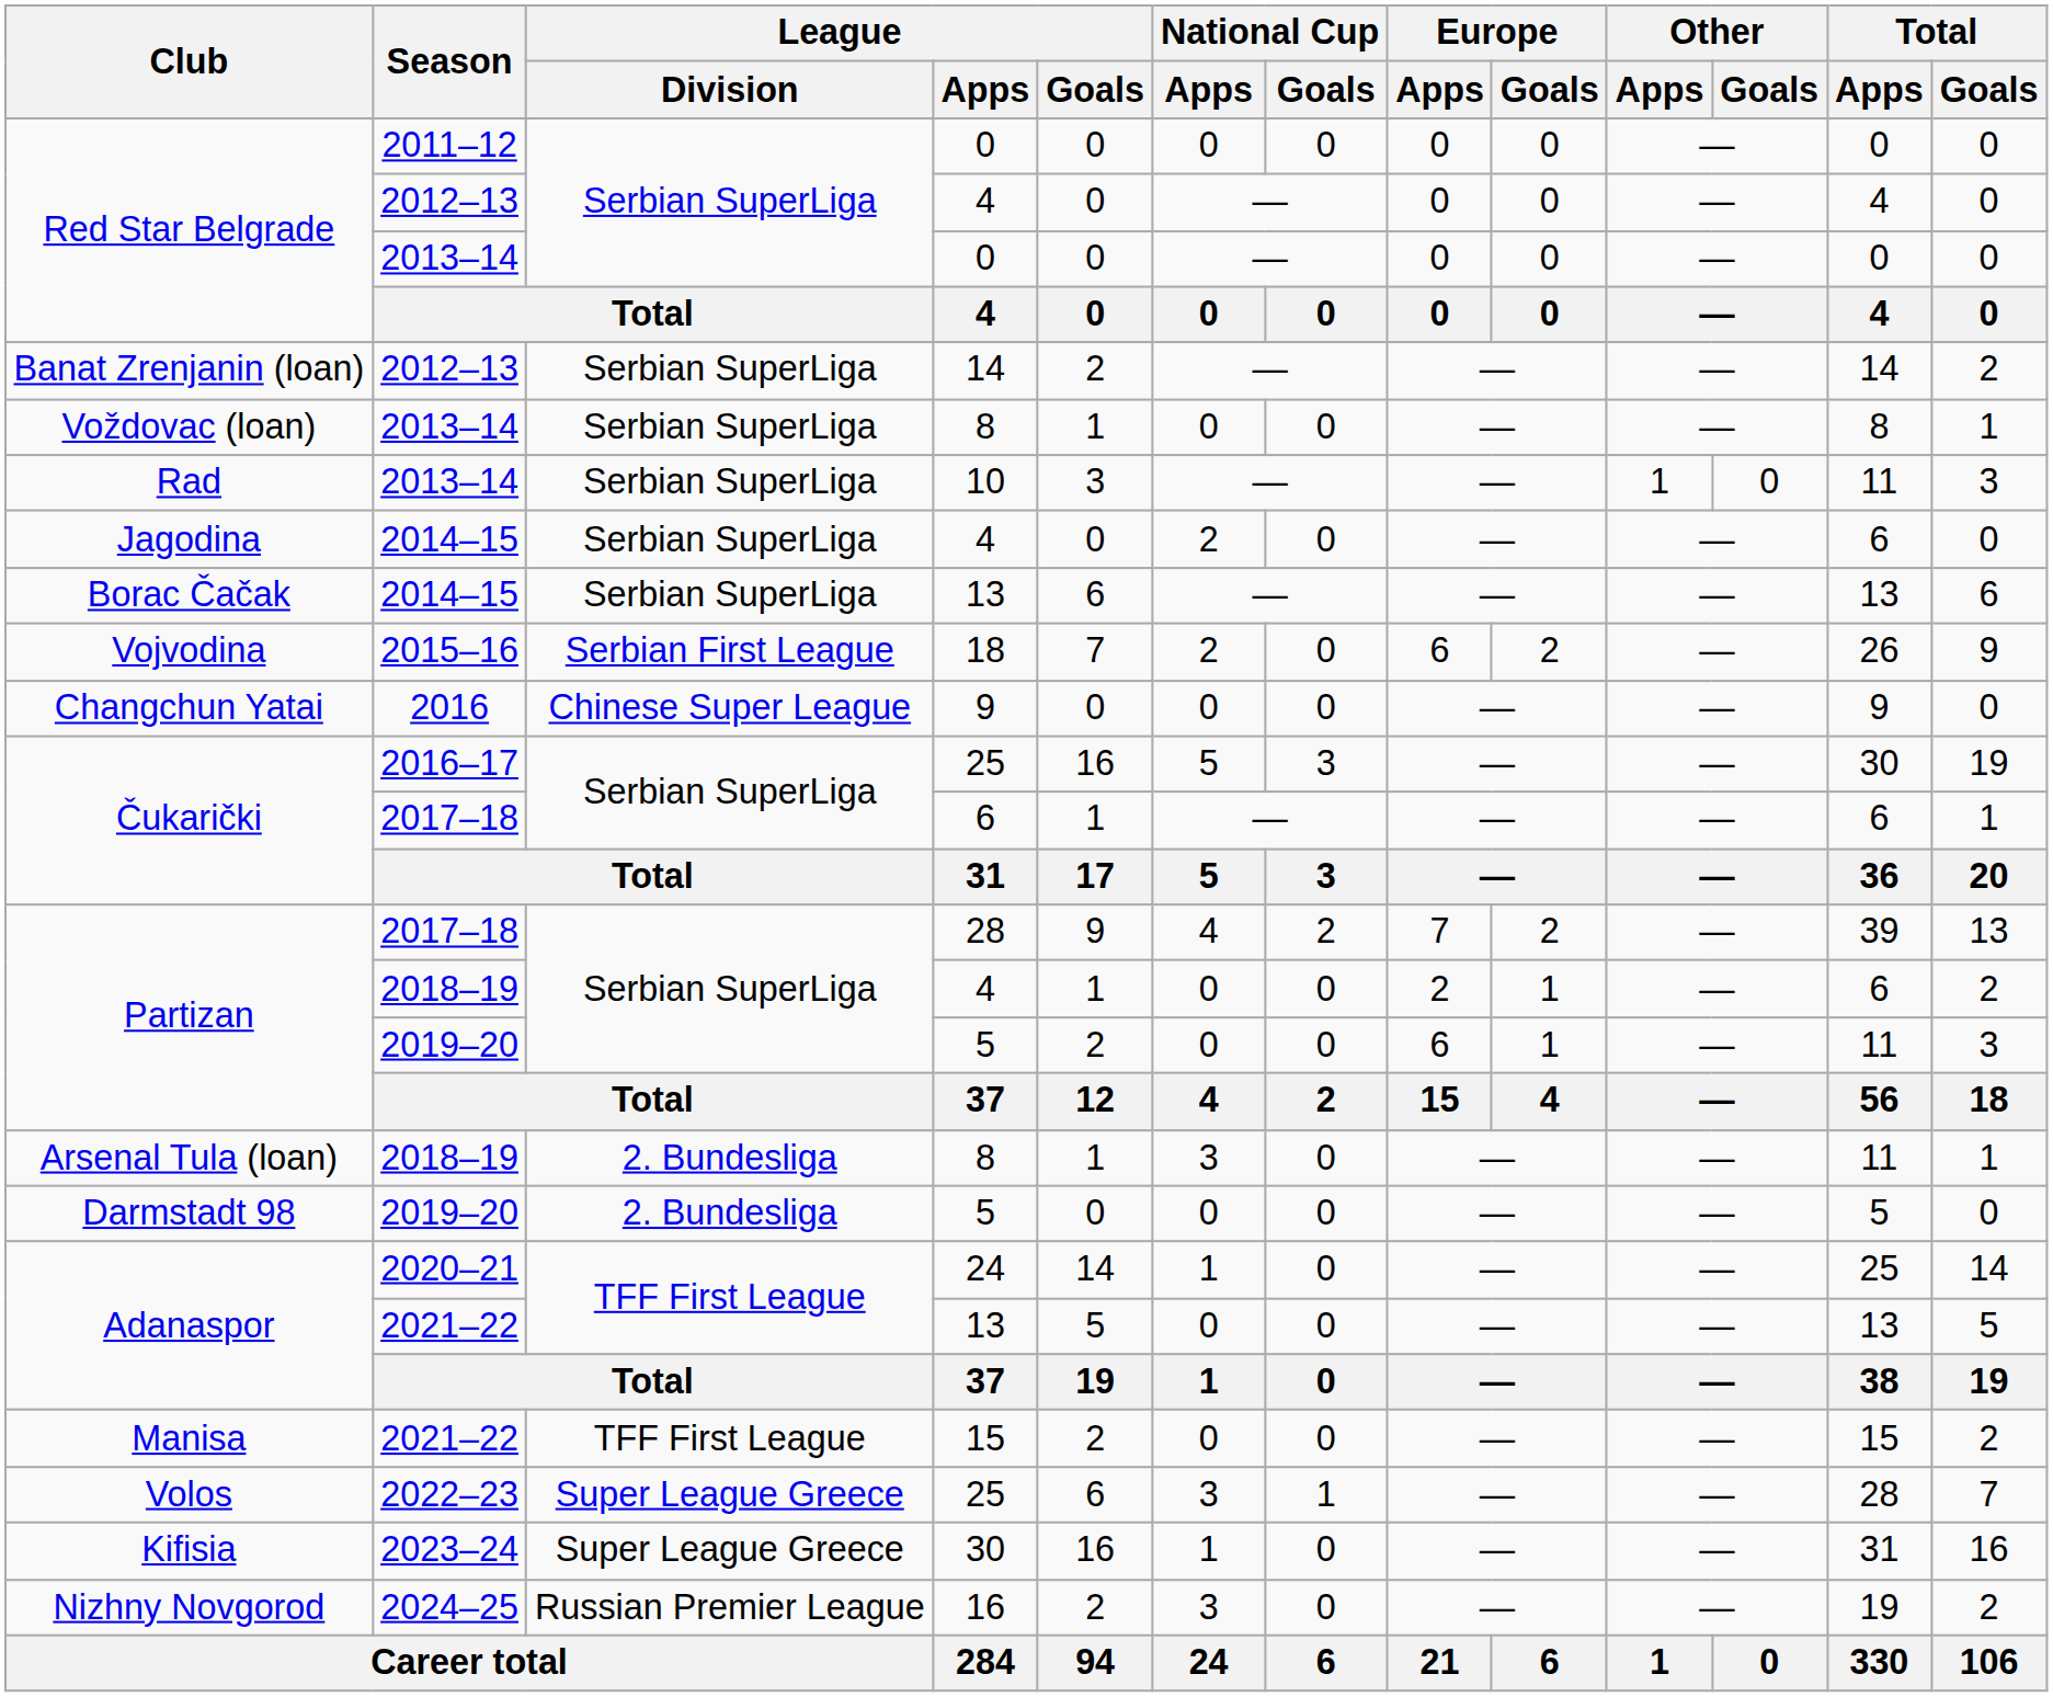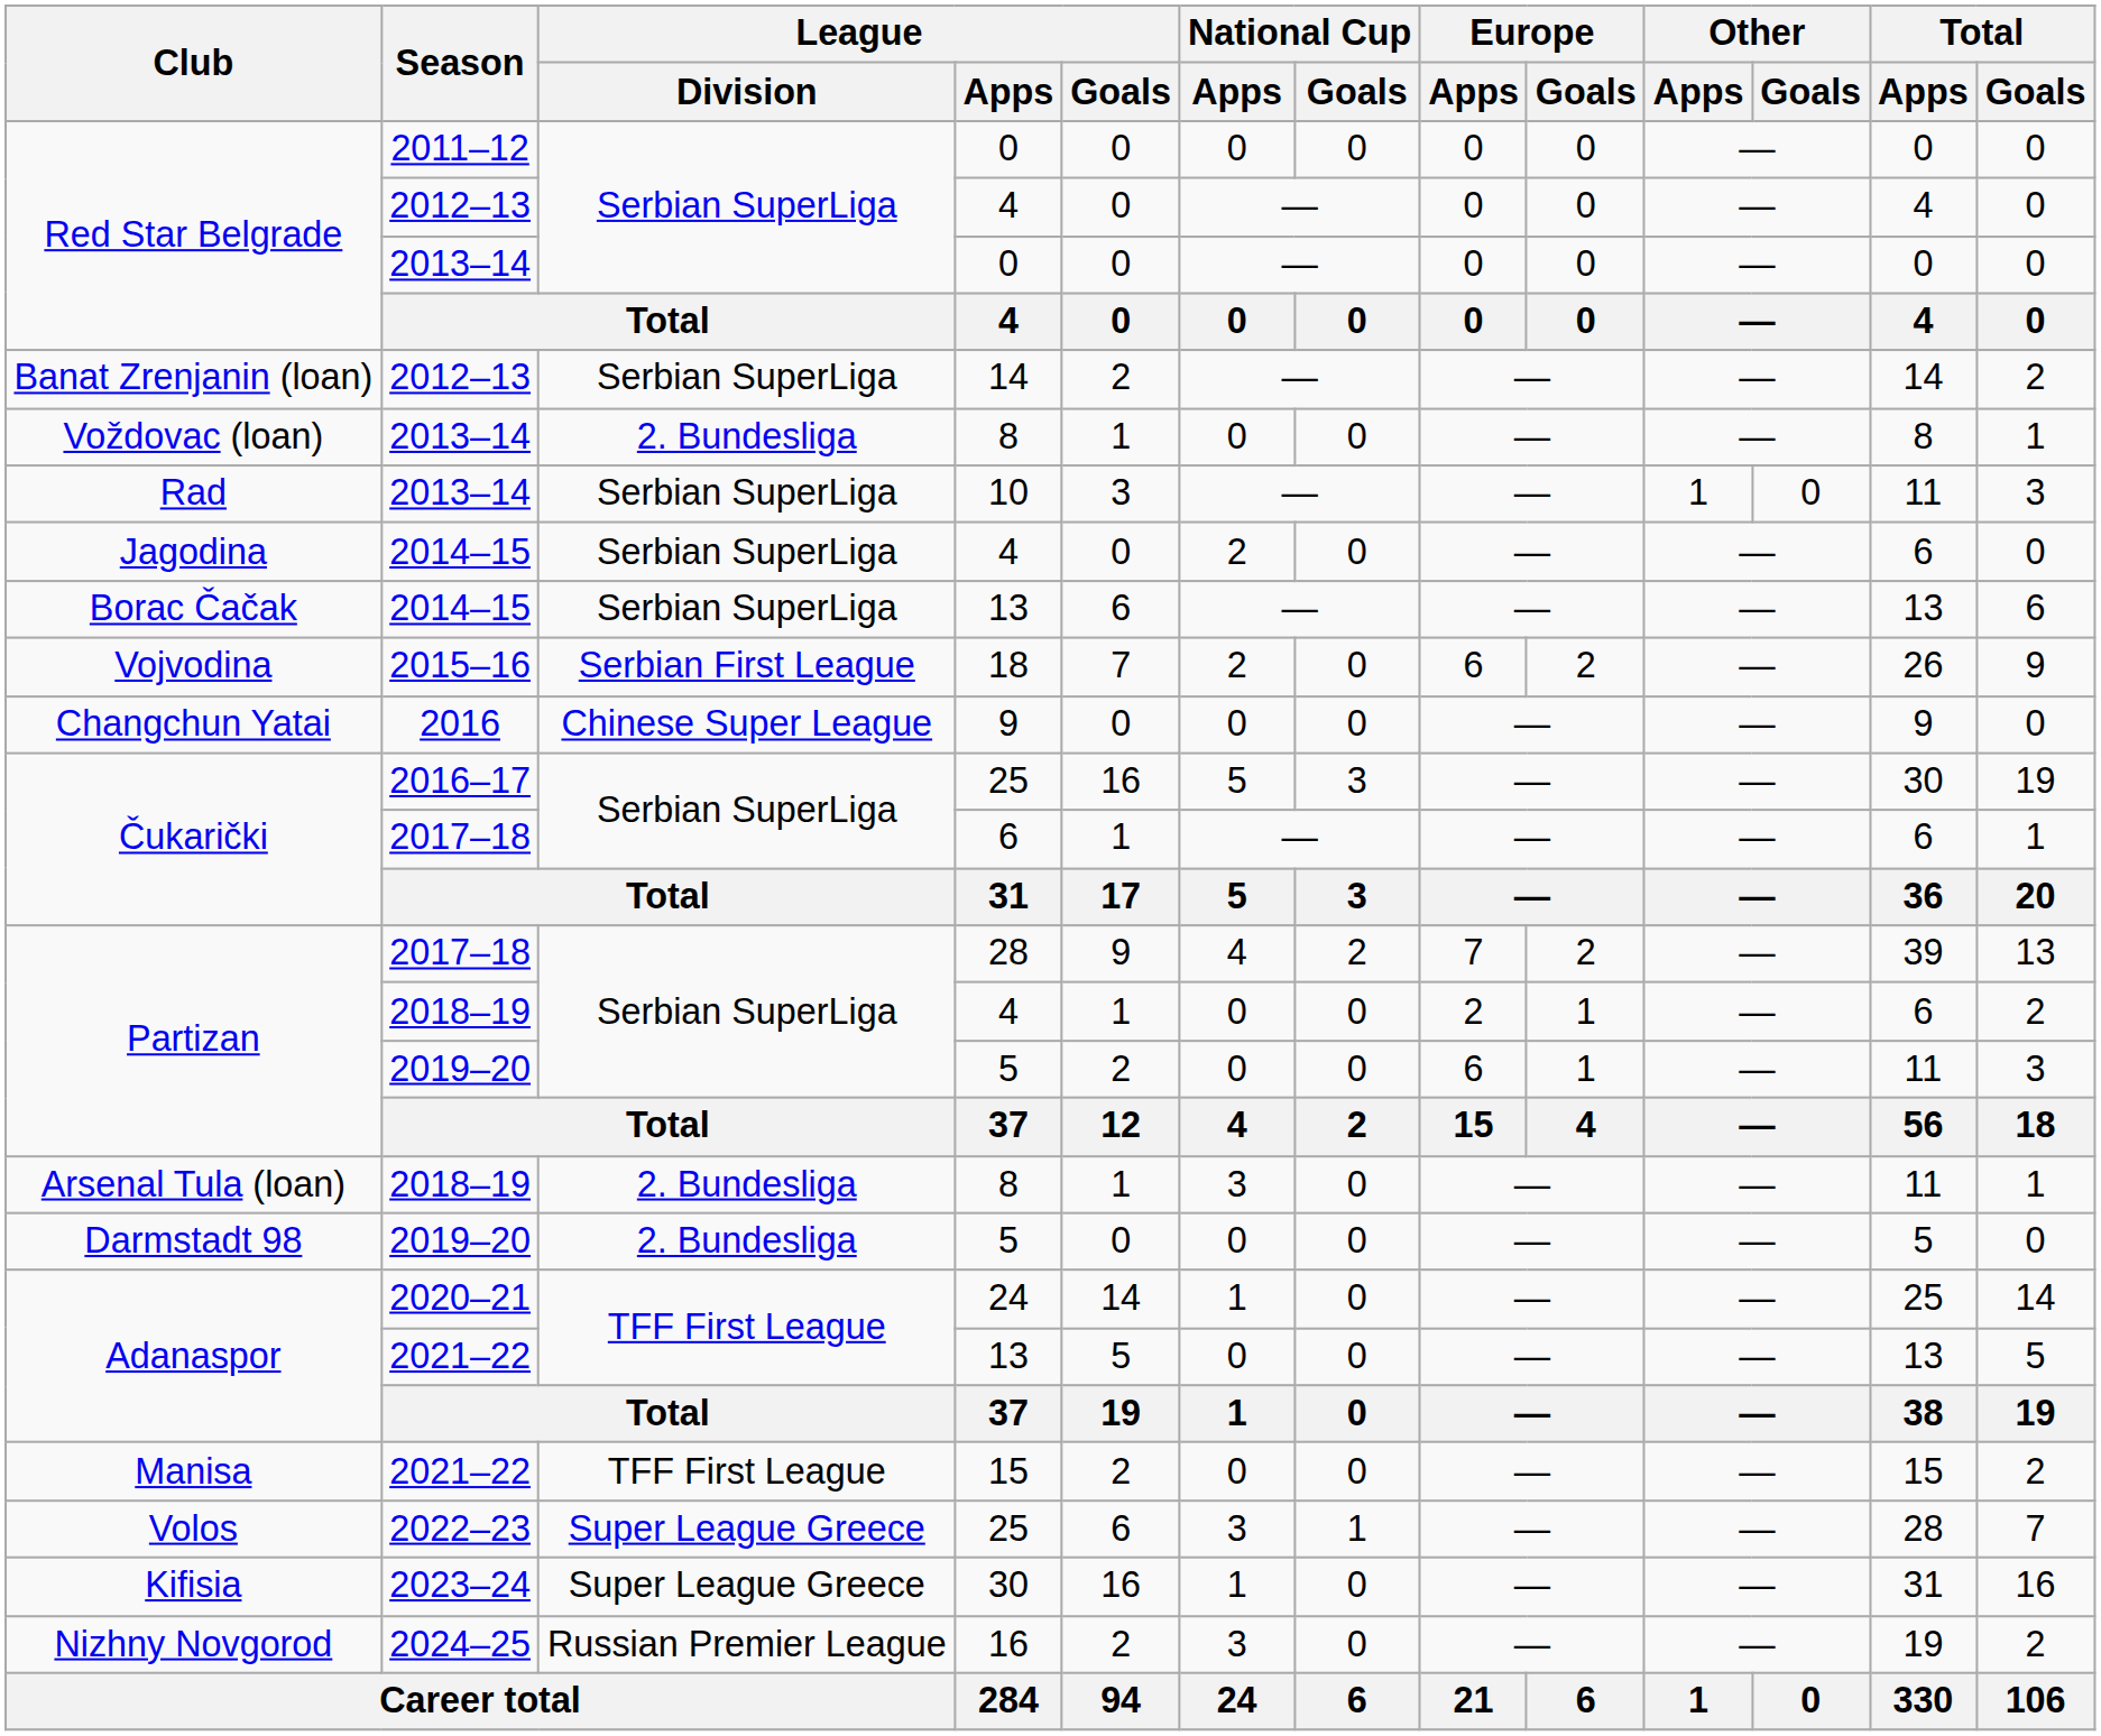Voždovac (loan) | League / Division: Serbian SuperLiga -> 2. Bundesliga
